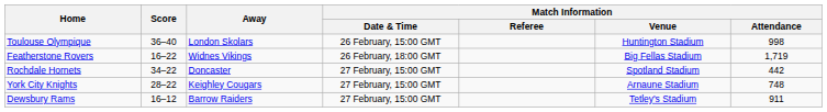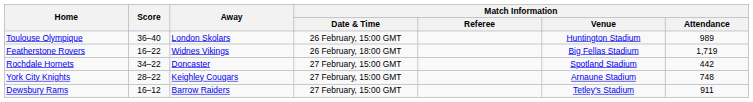Toulouse Olympique | Match Information / Attendance: 998 -> 989
